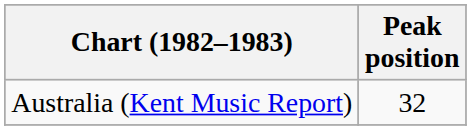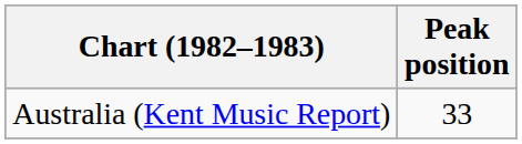Australia (Kent Music Report) | Peak position: 32 -> 33
